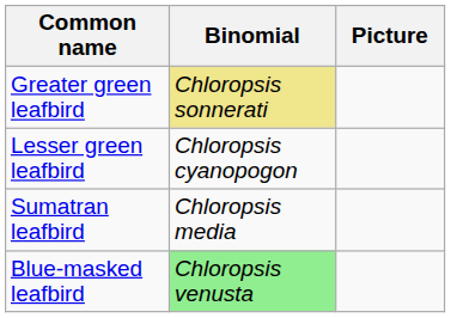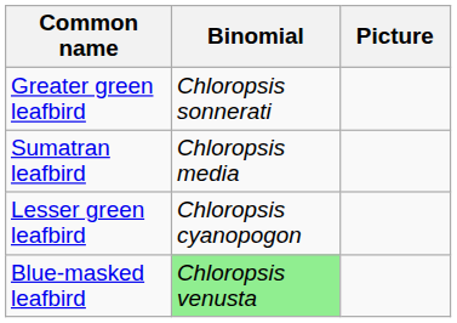Greater green leafbird | Binomial: khaki background -> no background
rows swapped: Lesser green leafbird <-> Sumatran leafbird
